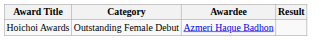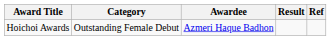+ column: Ref
